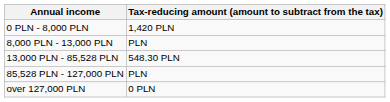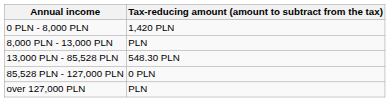85,528 PLN - 127,000 PLN | Tax-reducing amount (amount to subtract from the tax): PLN -> 0 PLN
over 127,000 PLN | Tax-reducing amount (amount to subtract from the tax): 0 PLN -> PLN
